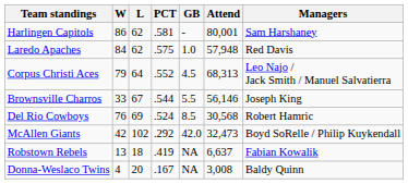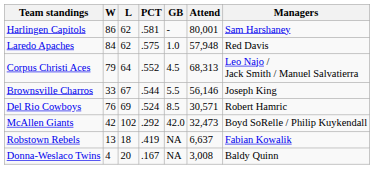Del Rio Cowboys | Attend: 30,568 -> 30,571
